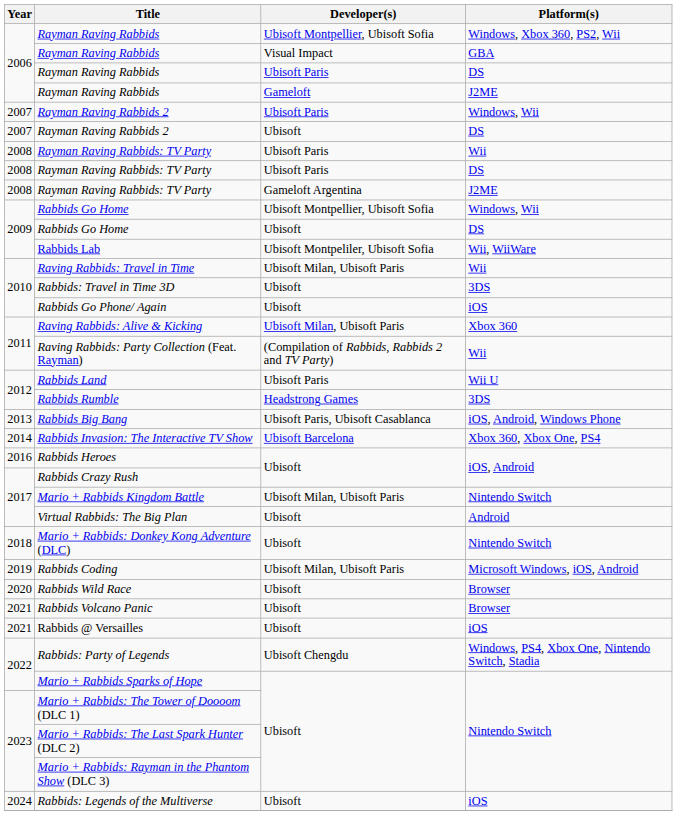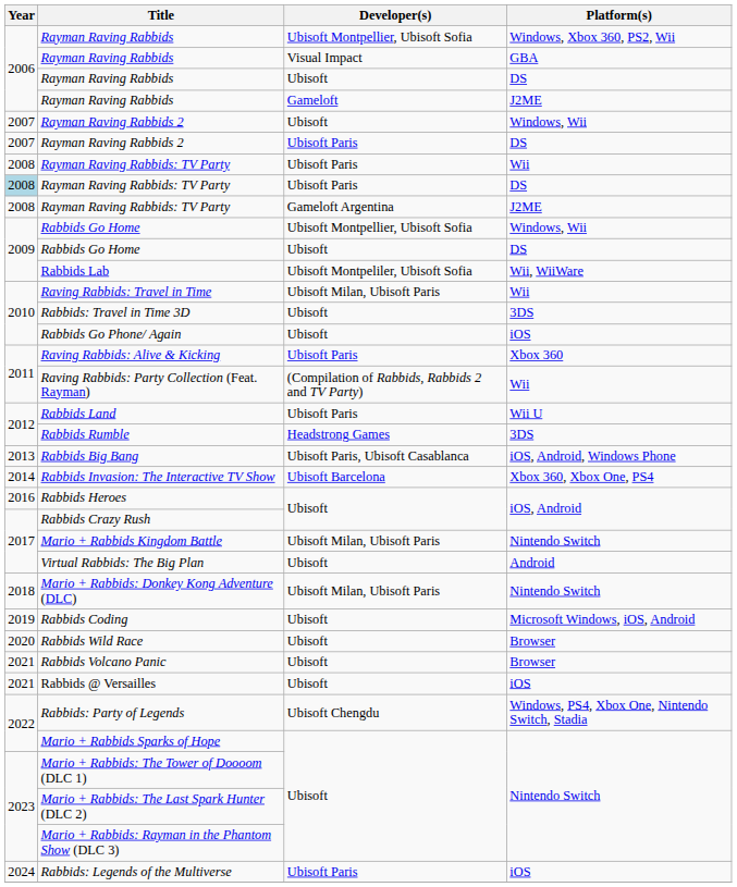Rayman Raving Rabbids / DS | Developer(s): Ubisoft Paris -> Ubisoft
Rayman Raving Rabbids 2 / Windows, Wii | Developer(s): Ubisoft Paris -> Ubisoft
Rayman Raving Rabbids 2 / DS | Developer(s): Ubisoft -> Ubisoft Paris
Rayman Raving Rabbids: TV Party / DS | Year: no background -> lightblue background
Raving Rabbids: Alive & Kicking | Developer(s): Ubisoft Milan, Ubisoft Paris -> Ubisoft Paris
Mario + Rabbids: Donkey Kong Adventure (DLC) | Developer(s): Ubisoft -> Ubisoft Milan, Ubisoft Paris
Rabbids Coding | Developer(s): Ubisoft Milan, Ubisoft Paris -> Ubisoft
Rabbids: Legends of the Multiverse | Developer(s): Ubisoft -> Ubisoft Paris
